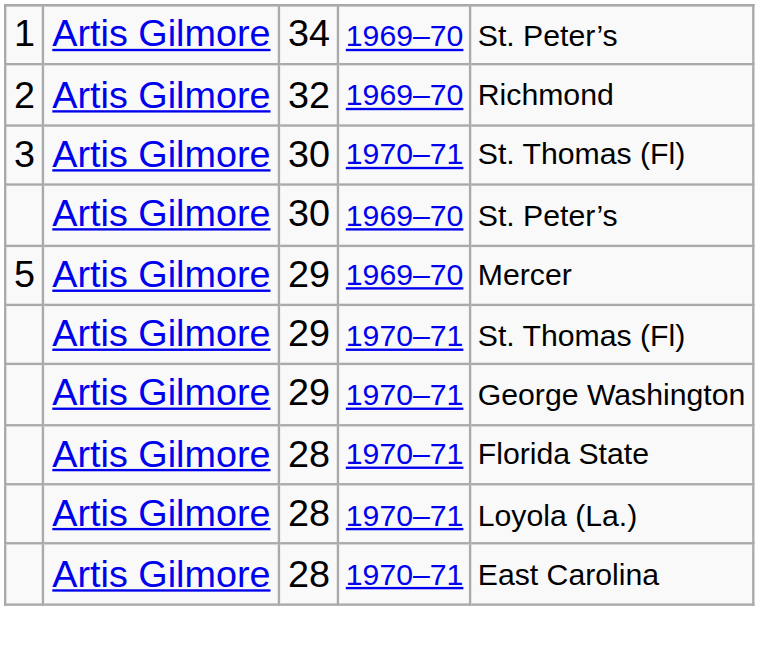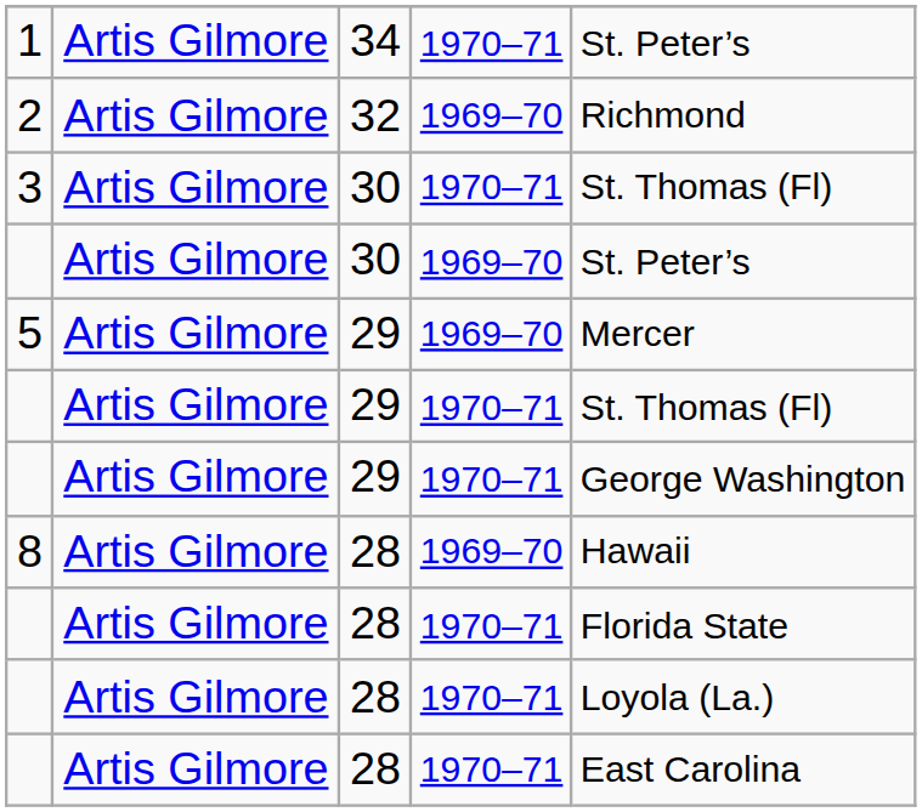1 | column 4: 1969–70 -> 1970–71
+ row: 8 | Artis Gilmore | 28 | 1969–70 | Hawaii
